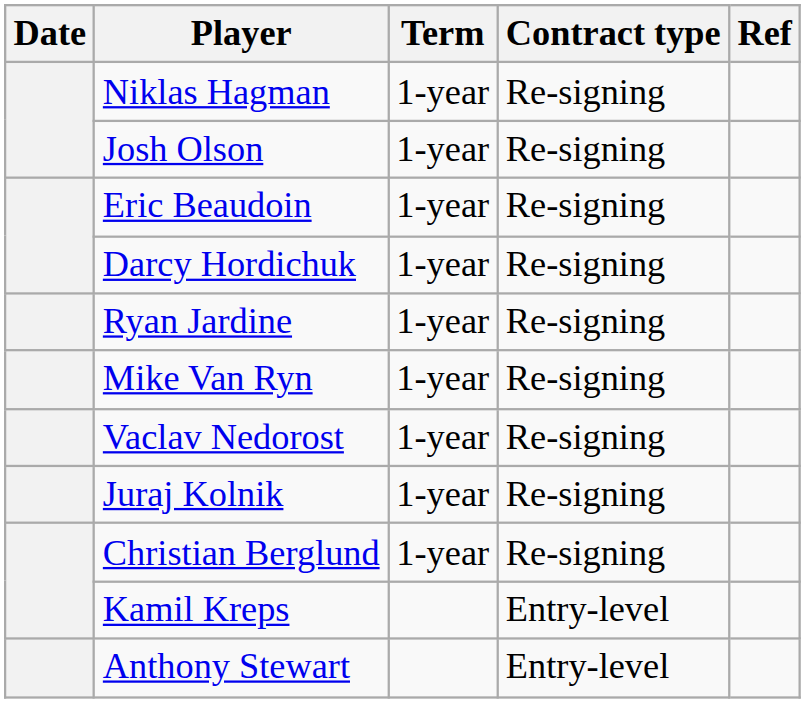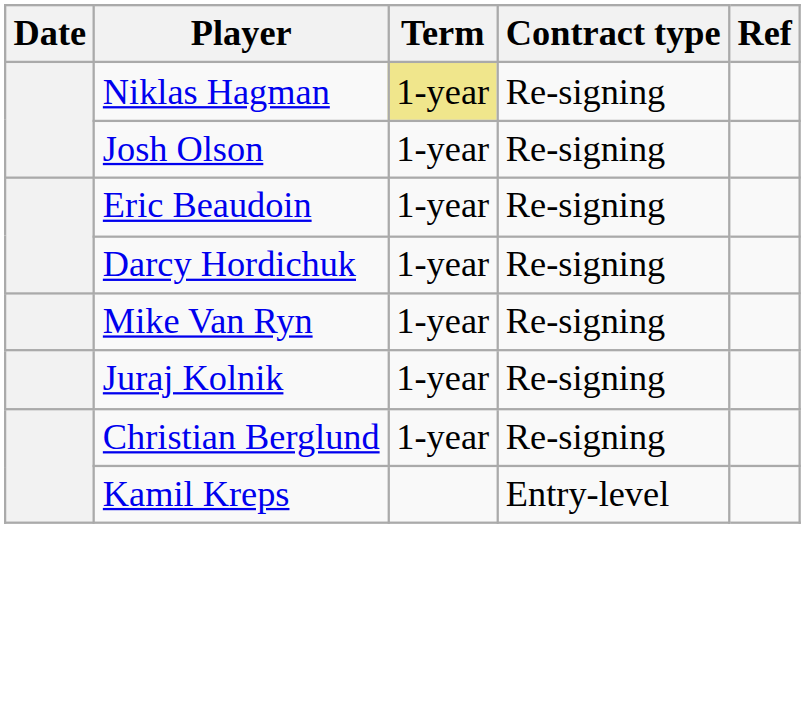Niklas Hagman | Term: no background -> khaki background
- row: Ryan Jardine | 1-year | Re-signing
- row: Vaclav Nedorost | 1-year | Re-signing
- row: Anthony Stewart | Entry-level
